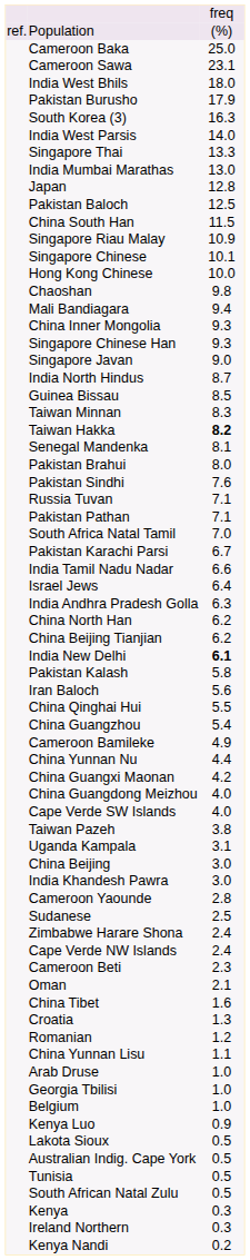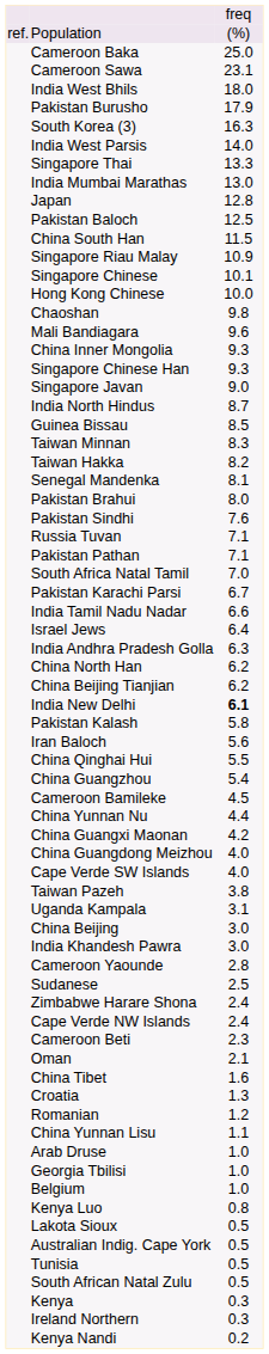Mali Bandiagara | column 3: 9.4 -> 9.6
Taiwan Hakka | column 3: bold -> normal
Cameroon Bamileke | column 3: 4.9 -> 4.5
Kenya Luo | column 3: 0.9 -> 0.8
